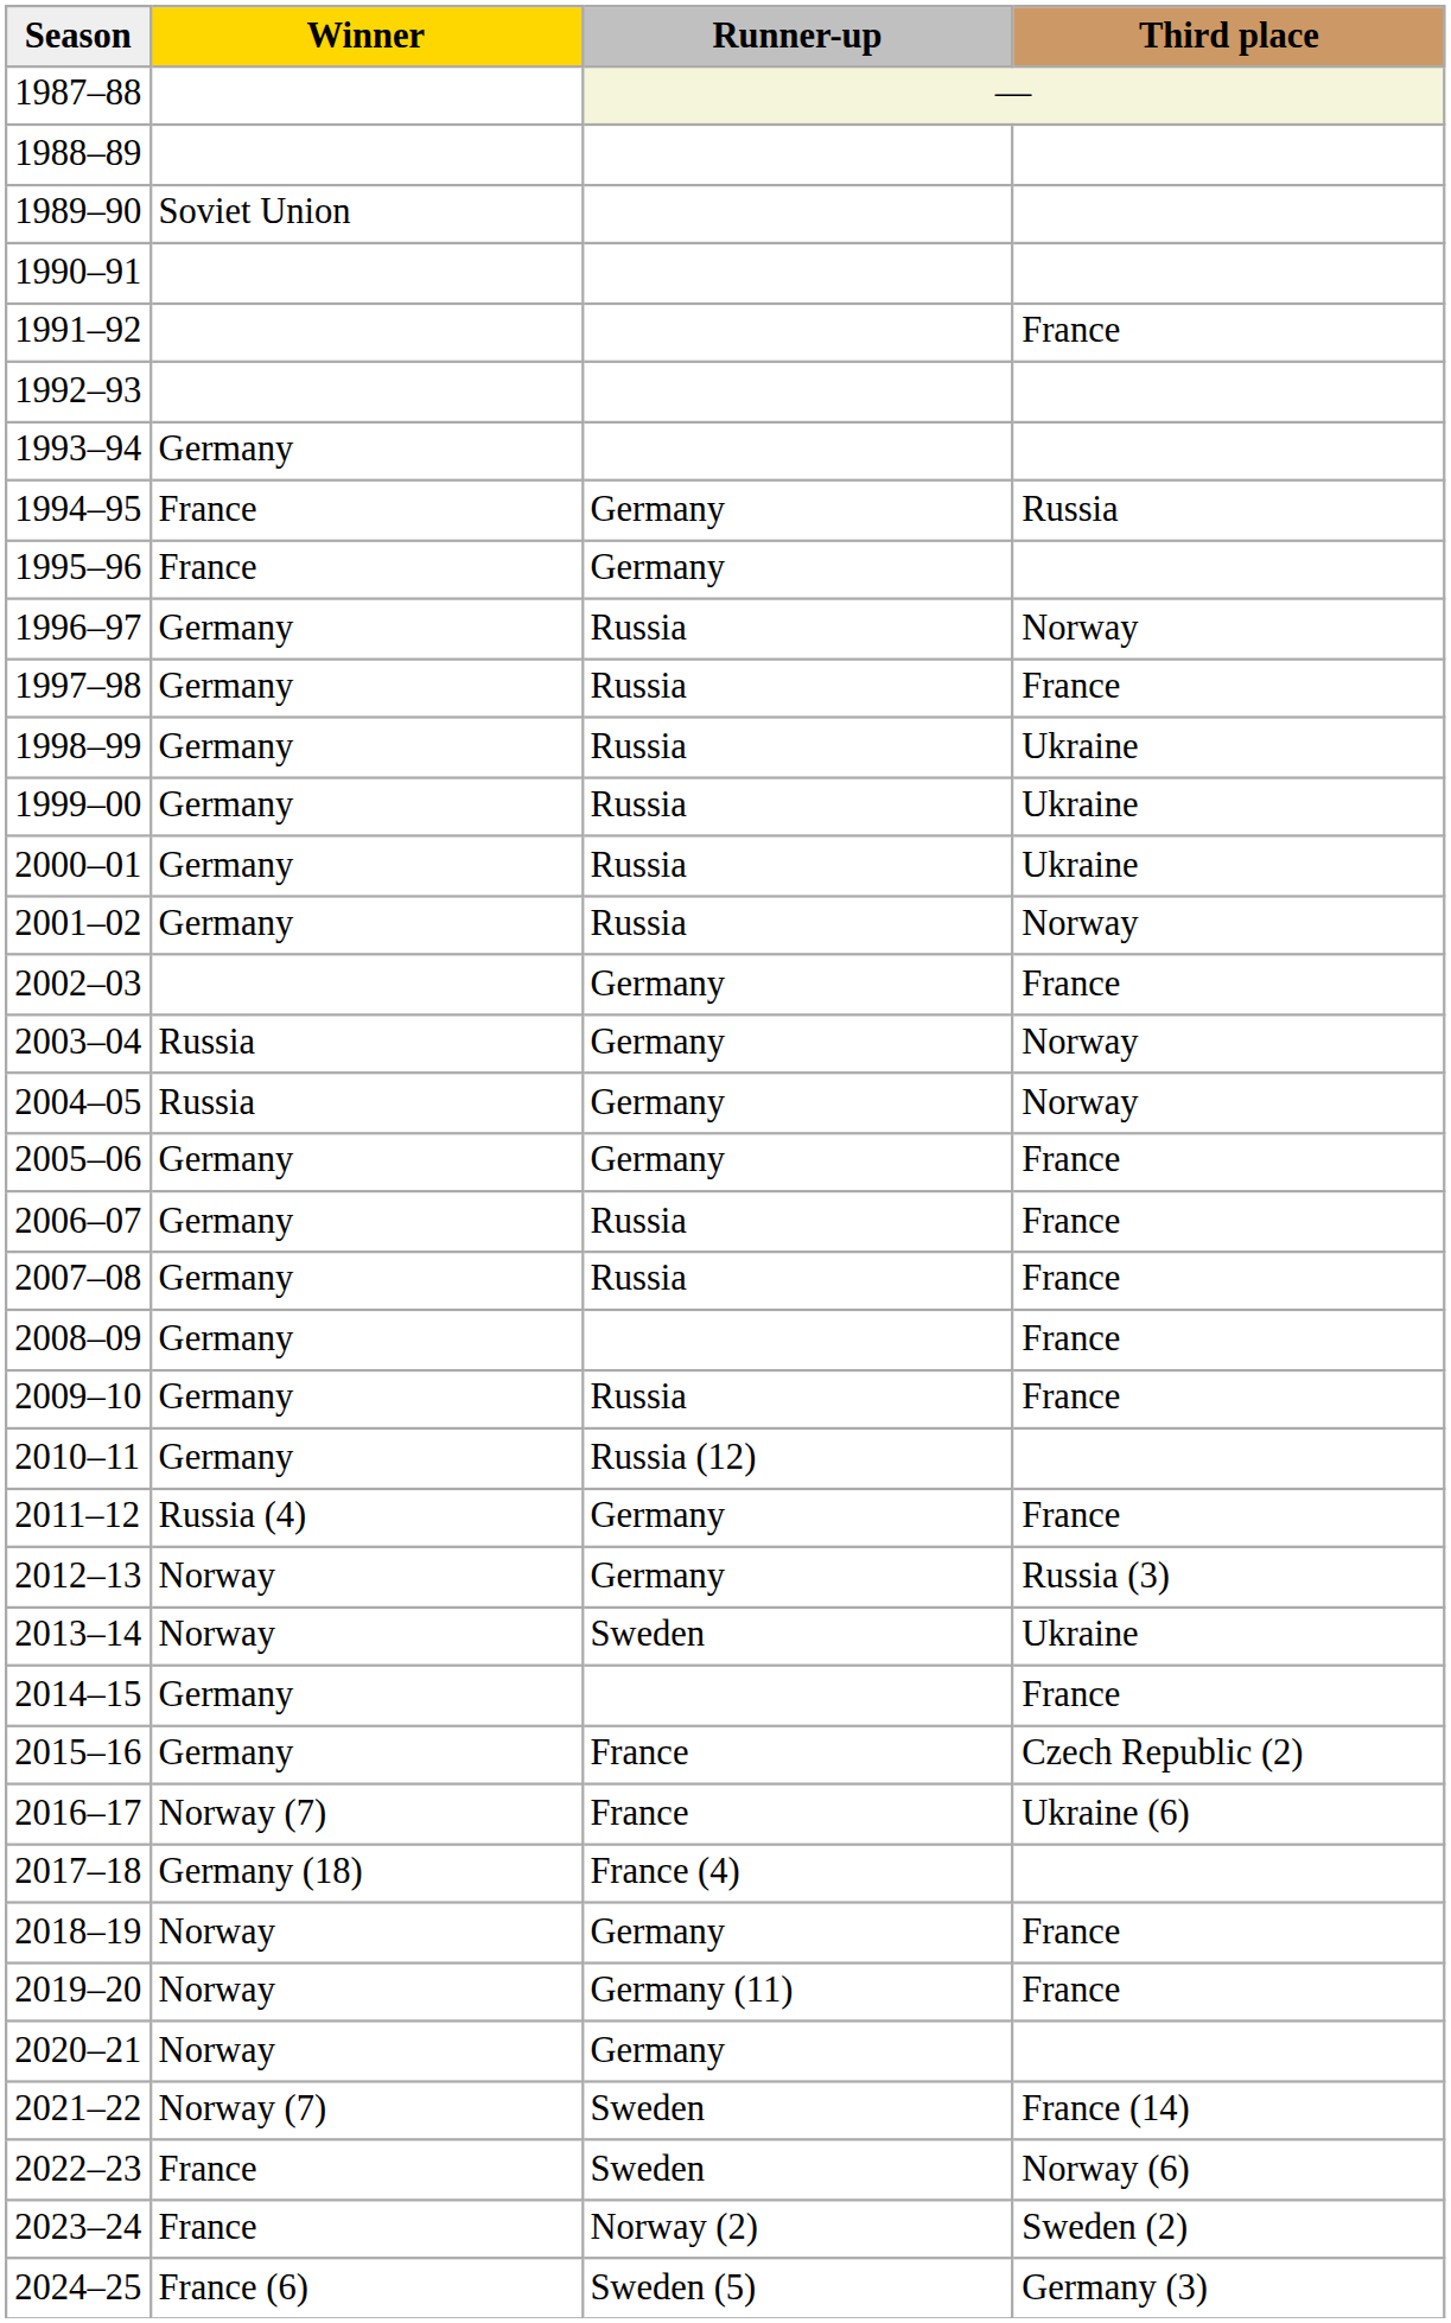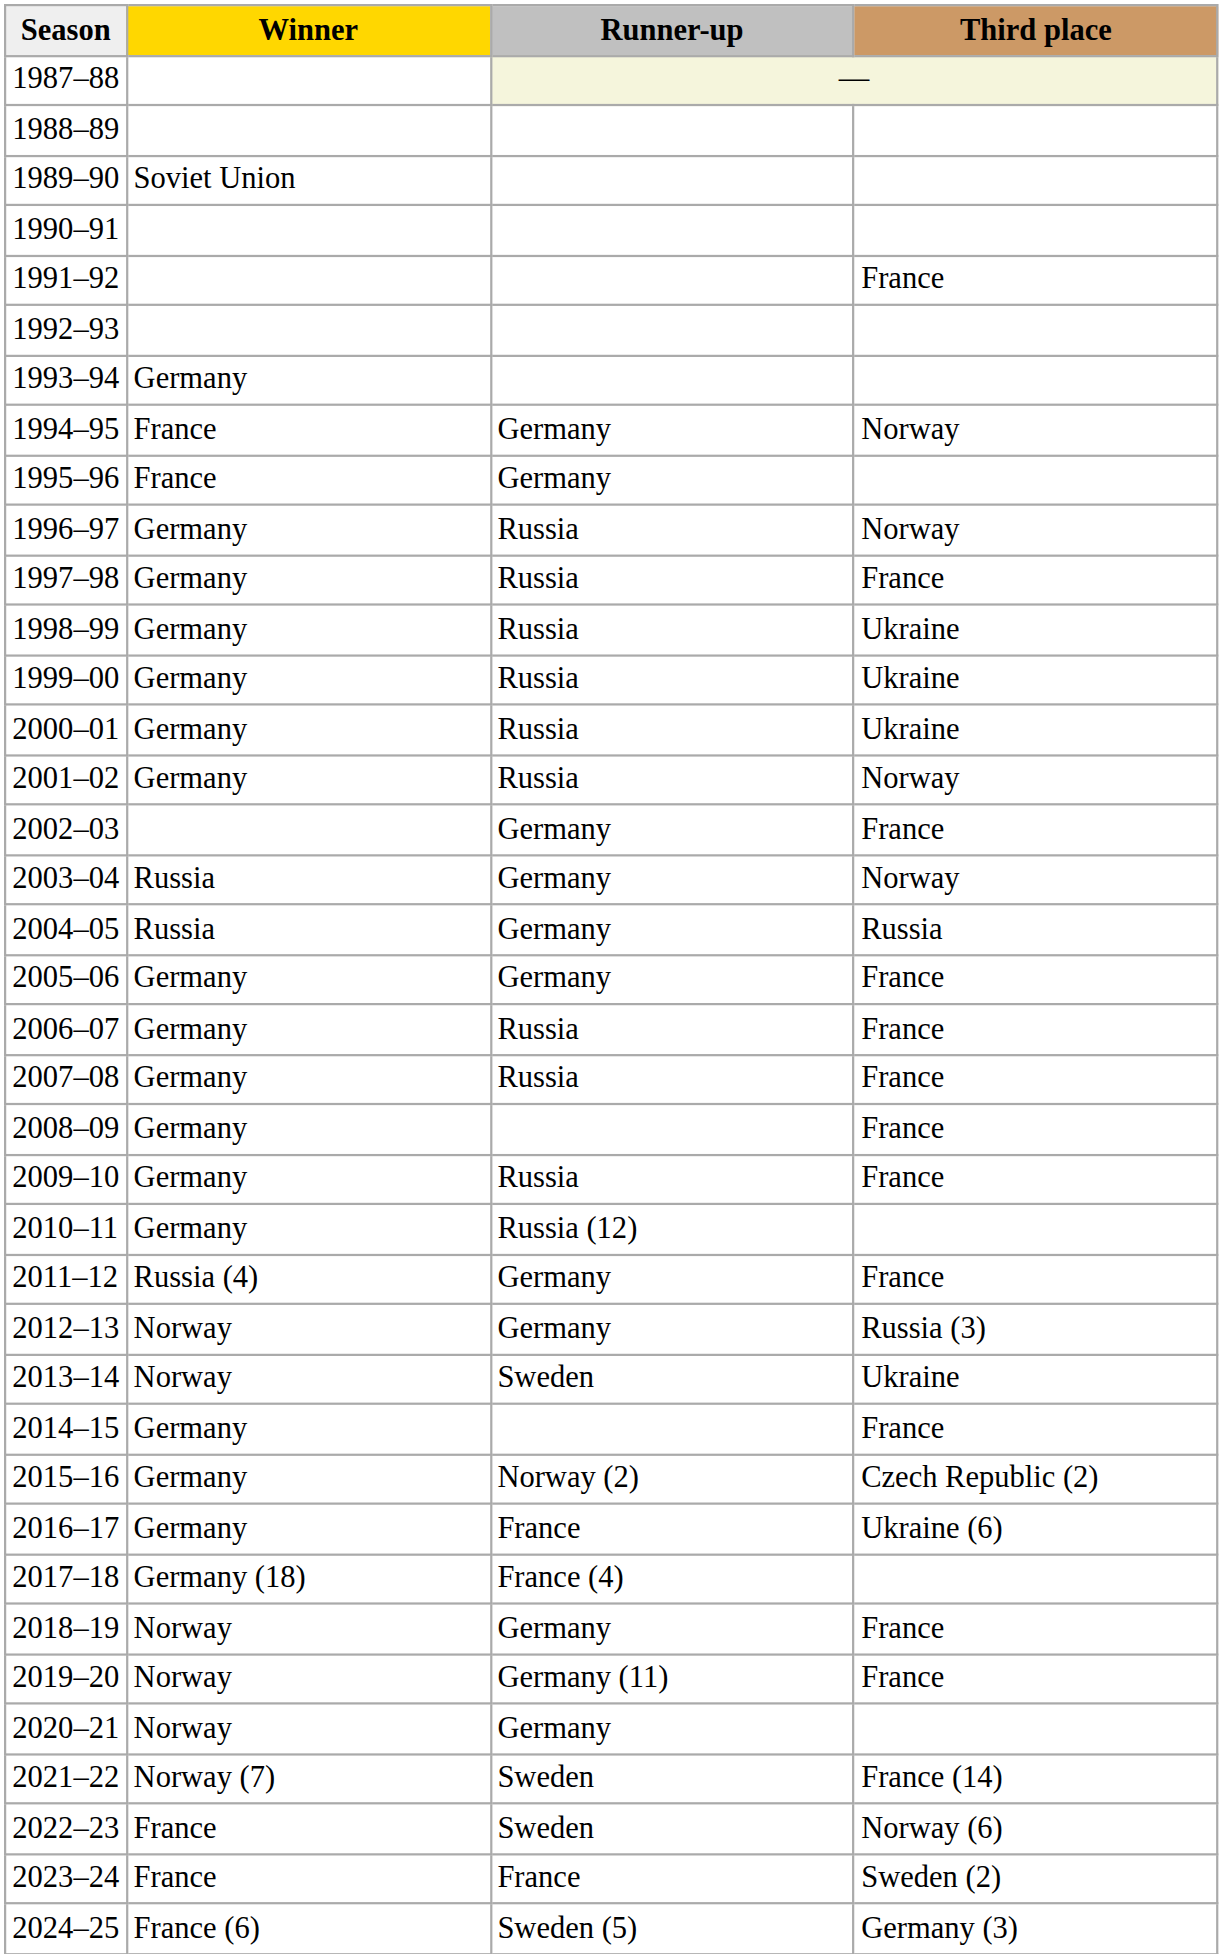1994–95 | Third place: Russia -> Norway
2004–05 | Third place: Norway -> Russia
2015–16 | Runner-up: France -> Norway (2)
2016–17 | Winner: Norway (7) -> Germany
2023–24 | Runner-up: Norway (2) -> France
